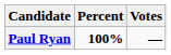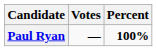columns swapped: Votes <-> Percent
